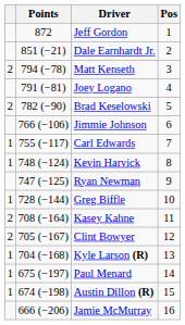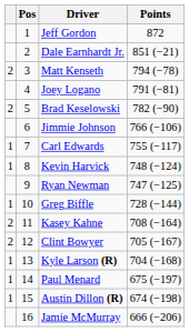columns swapped: Pos <-> Points
